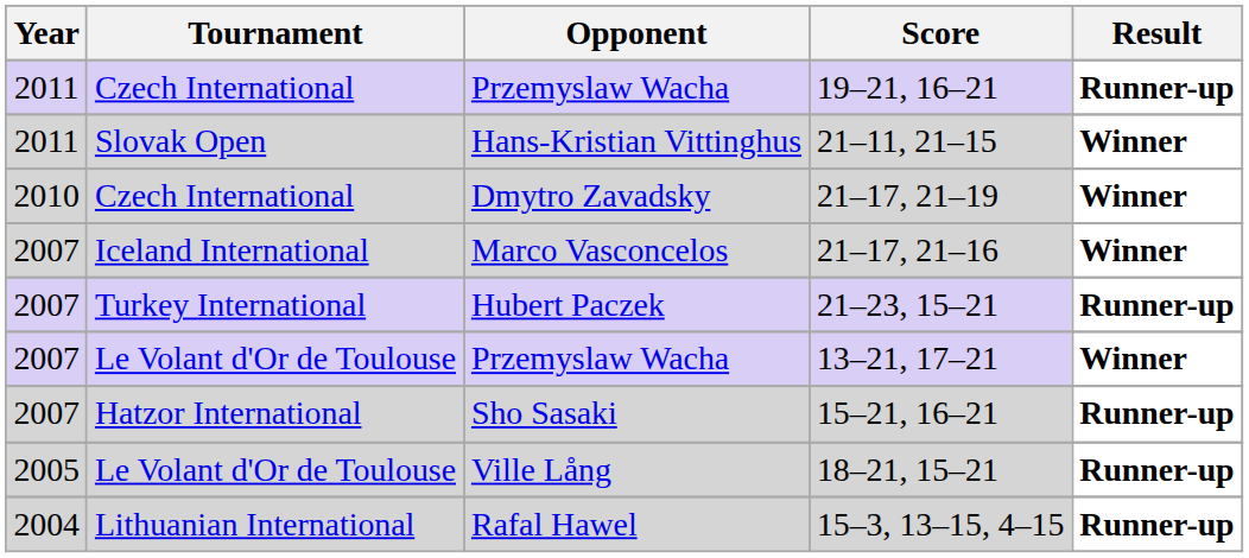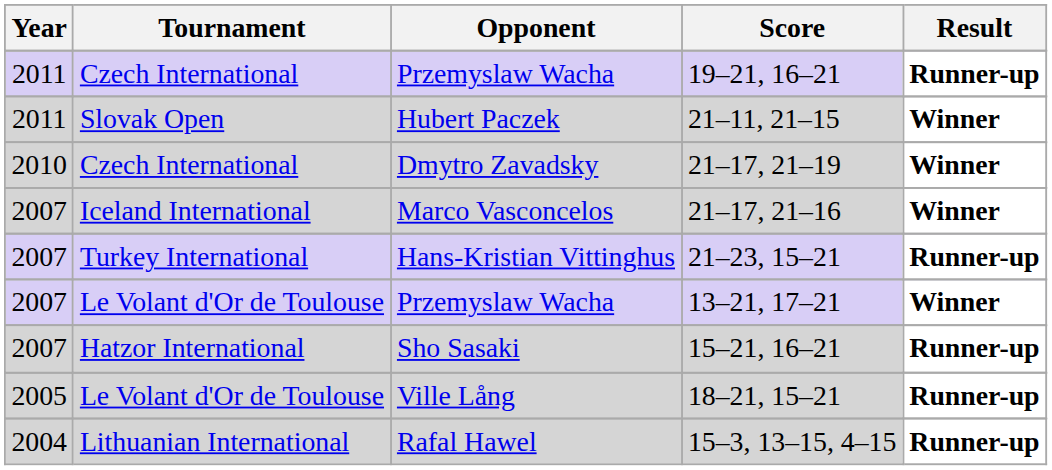21–11, 21–15 | Opponent: Hans-Kristian Vittinghus -> Hubert Paczek
21–23, 15–21 | Opponent: Hubert Paczek -> Hans-Kristian Vittinghus
